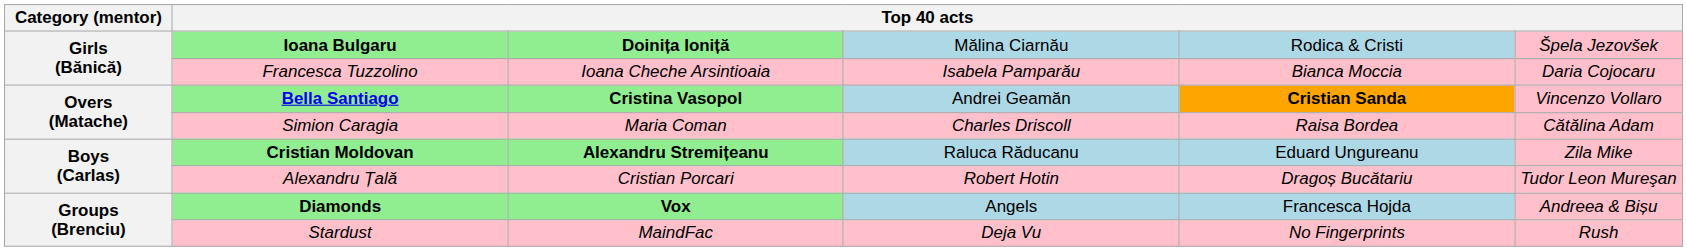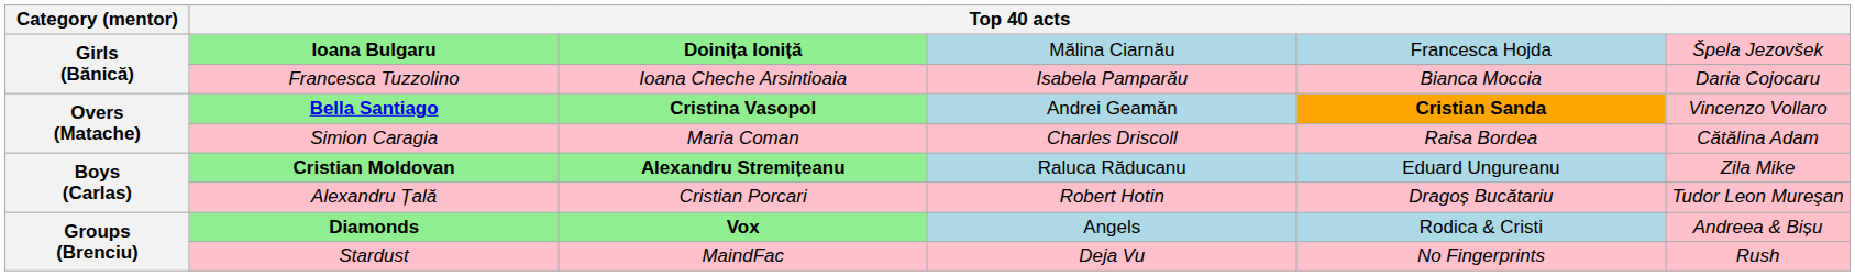Ioana Bulgaru | column 5: Rodica & Cristi -> Francesca Hojda
Diamonds | column 5: Francesca Hojda -> Rodica & Cristi
